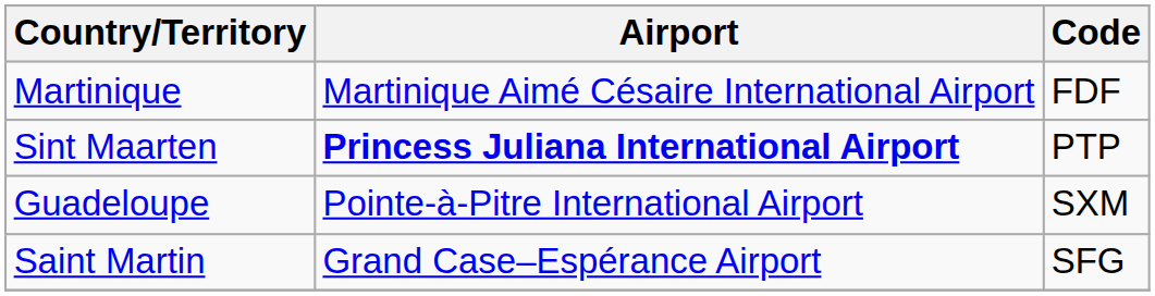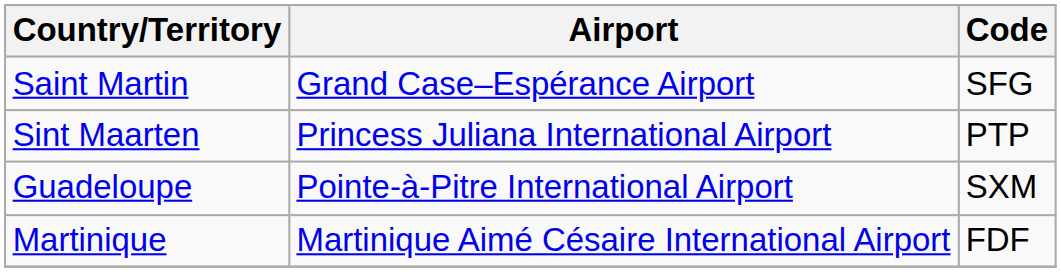rows swapped: Saint Martin <-> Martinique
Sint Maarten | Airport: bold -> normal
